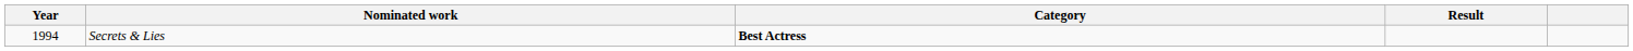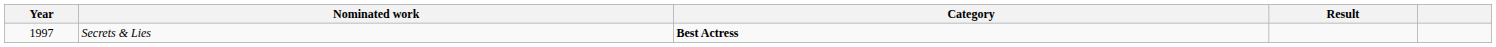Secrets & Lies | Year: 1994 -> 1997
